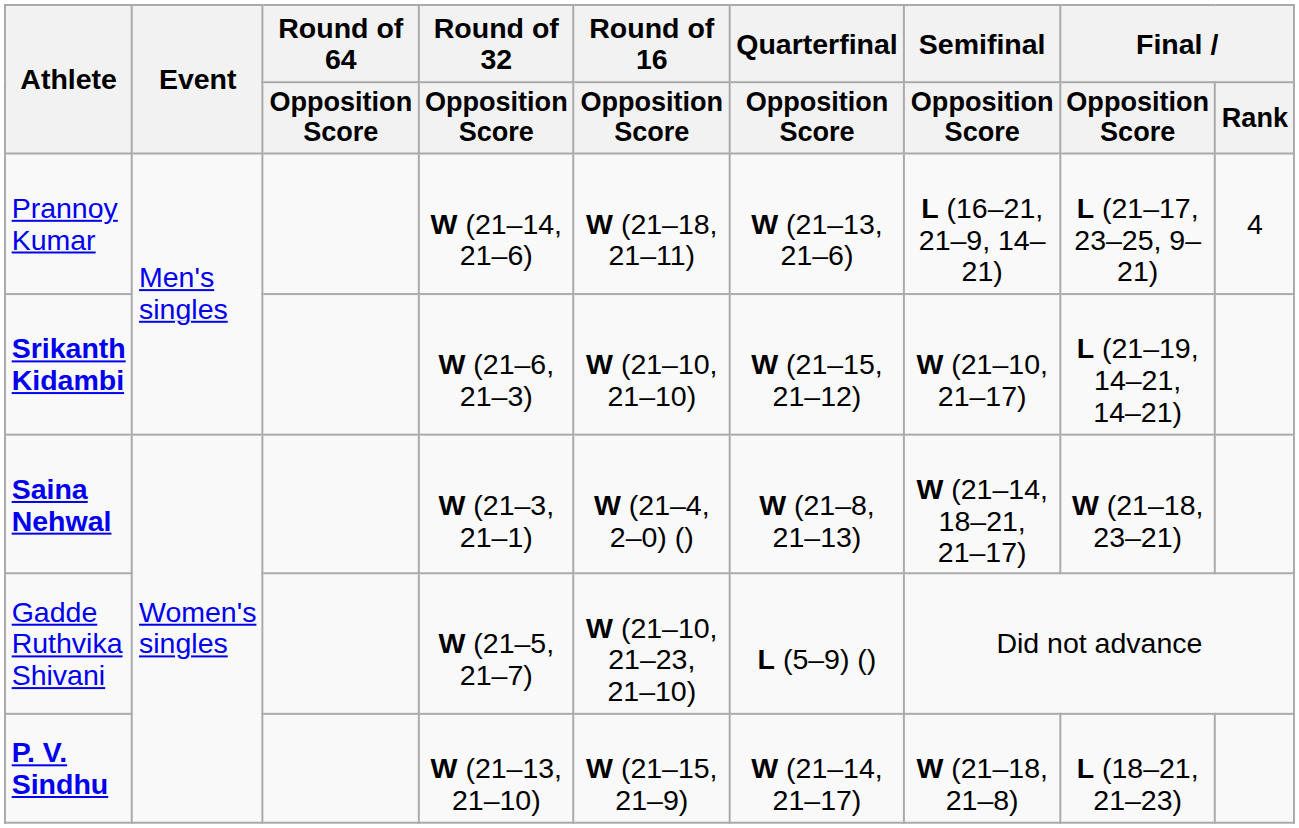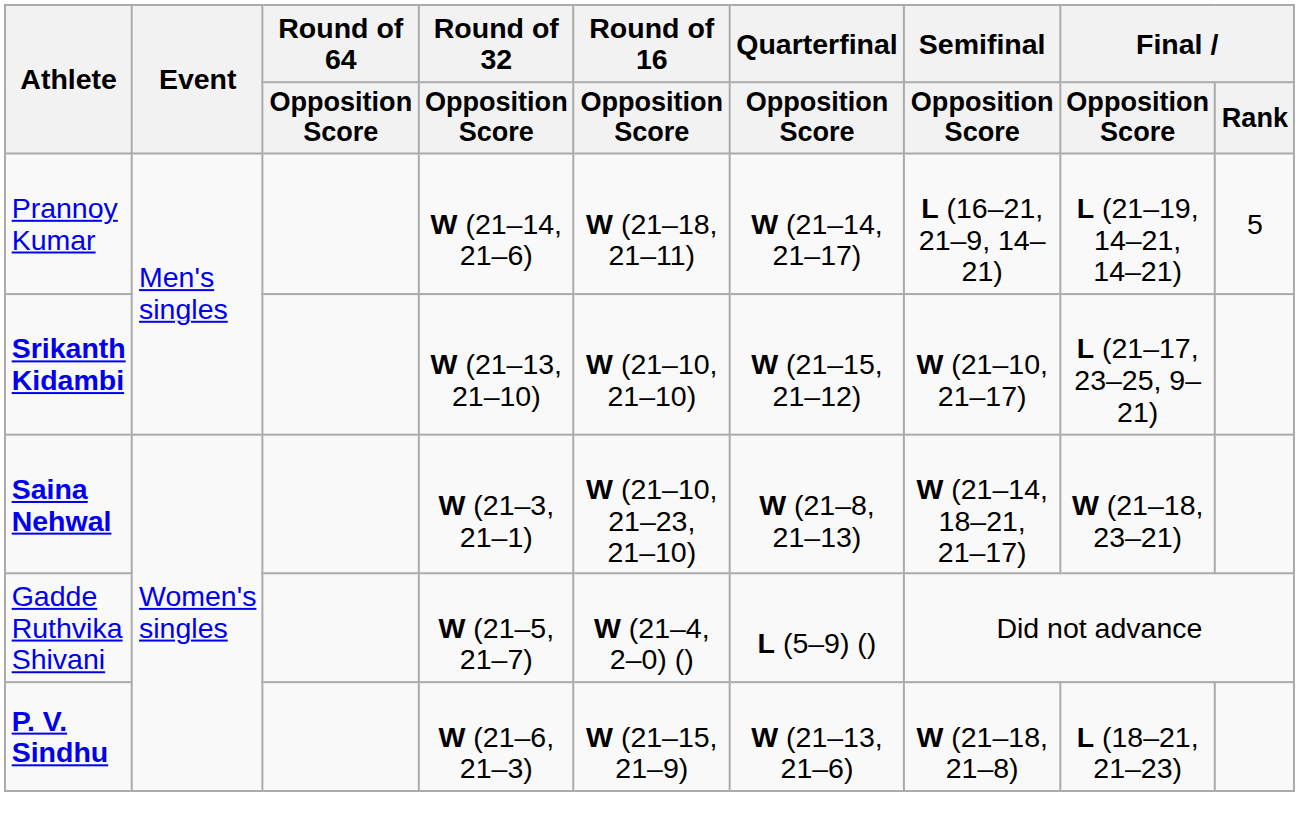Prannoy Kumar | Quarterfinal / Opposition Score: W (21–13, 21–6) -> W (21–14, 21–17)
Prannoy Kumar | Final / Opposition Score: L (21–17, 23–25, 9–21) -> L (21–19, 14–21, 14–21)
Prannoy Kumar | Final / Rank: 4 -> 5
Srikanth Kidambi | Round of 32 / Opposition Score: W (21–6, 21–3) -> W (21–13, 21–10)
Srikanth Kidambi | Final / Opposition Score: L (21–19, 14–21, 14–21) -> L (21–17, 23–25, 9–21)
Saina Nehwal | Round of 16 / Opposition Score: W (21–4, 2–0) () -> W (21–10, 21–23, 21–10)
Gadde Ruthvika Shivani | Round of 16 / Opposition Score: W (21–10, 21–23, 21–10) -> W (21–4, 2–0) ()
P. V. Sindhu | Round of 32 / Opposition Score: W (21–13, 21–10) -> W (21–6, 21–3)
P. V. Sindhu | Quarterfinal / Opposition Score: W (21–14, 21–17) -> W (21–13, 21–6)
